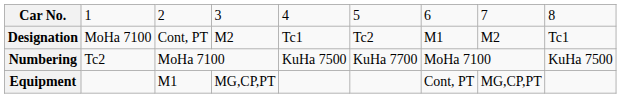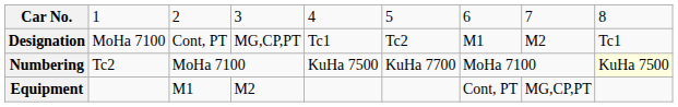Designation | column 4: M2 -> MG,CP,PT
Numbering | column 9: no background -> lightyellow background
Equipment | column 4: MG,CP,PT -> M2
